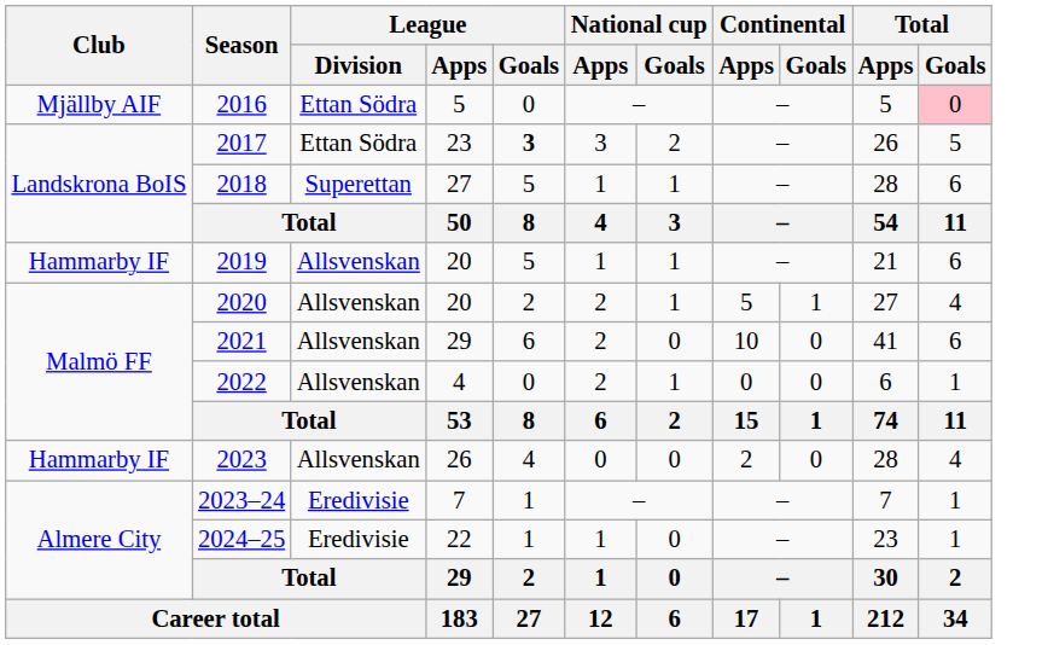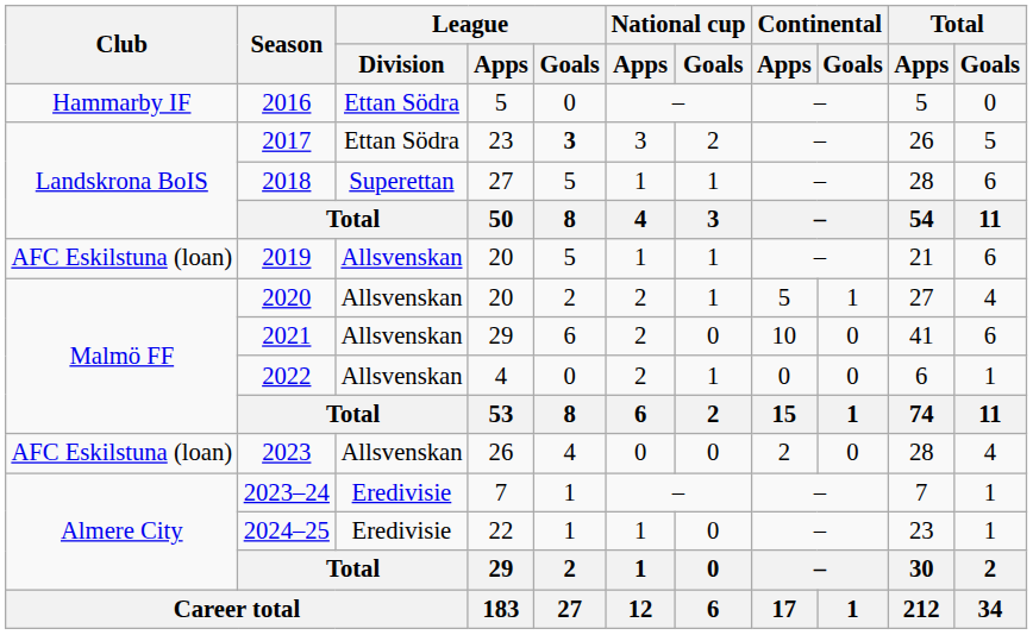2016 | Club: Mjällby AIF -> Hammarby IF
2016 | Total / Goals: pink background -> no background
2019 | Club: Hammarby IF -> AFC Eskilstuna (loan)
2023 | Club: Hammarby IF -> AFC Eskilstuna (loan)
